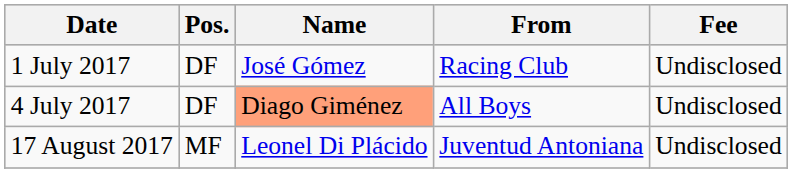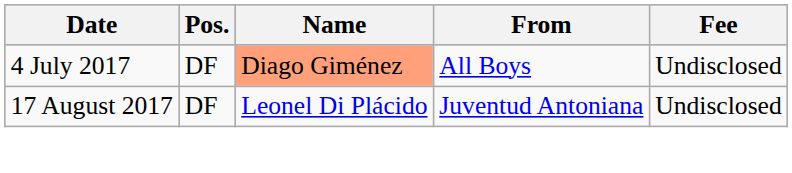- row: 1 July 2017 | DF | José Gómez | Racing Club | Undisclosed
17 August 2017 | Pos.: MF -> DF
